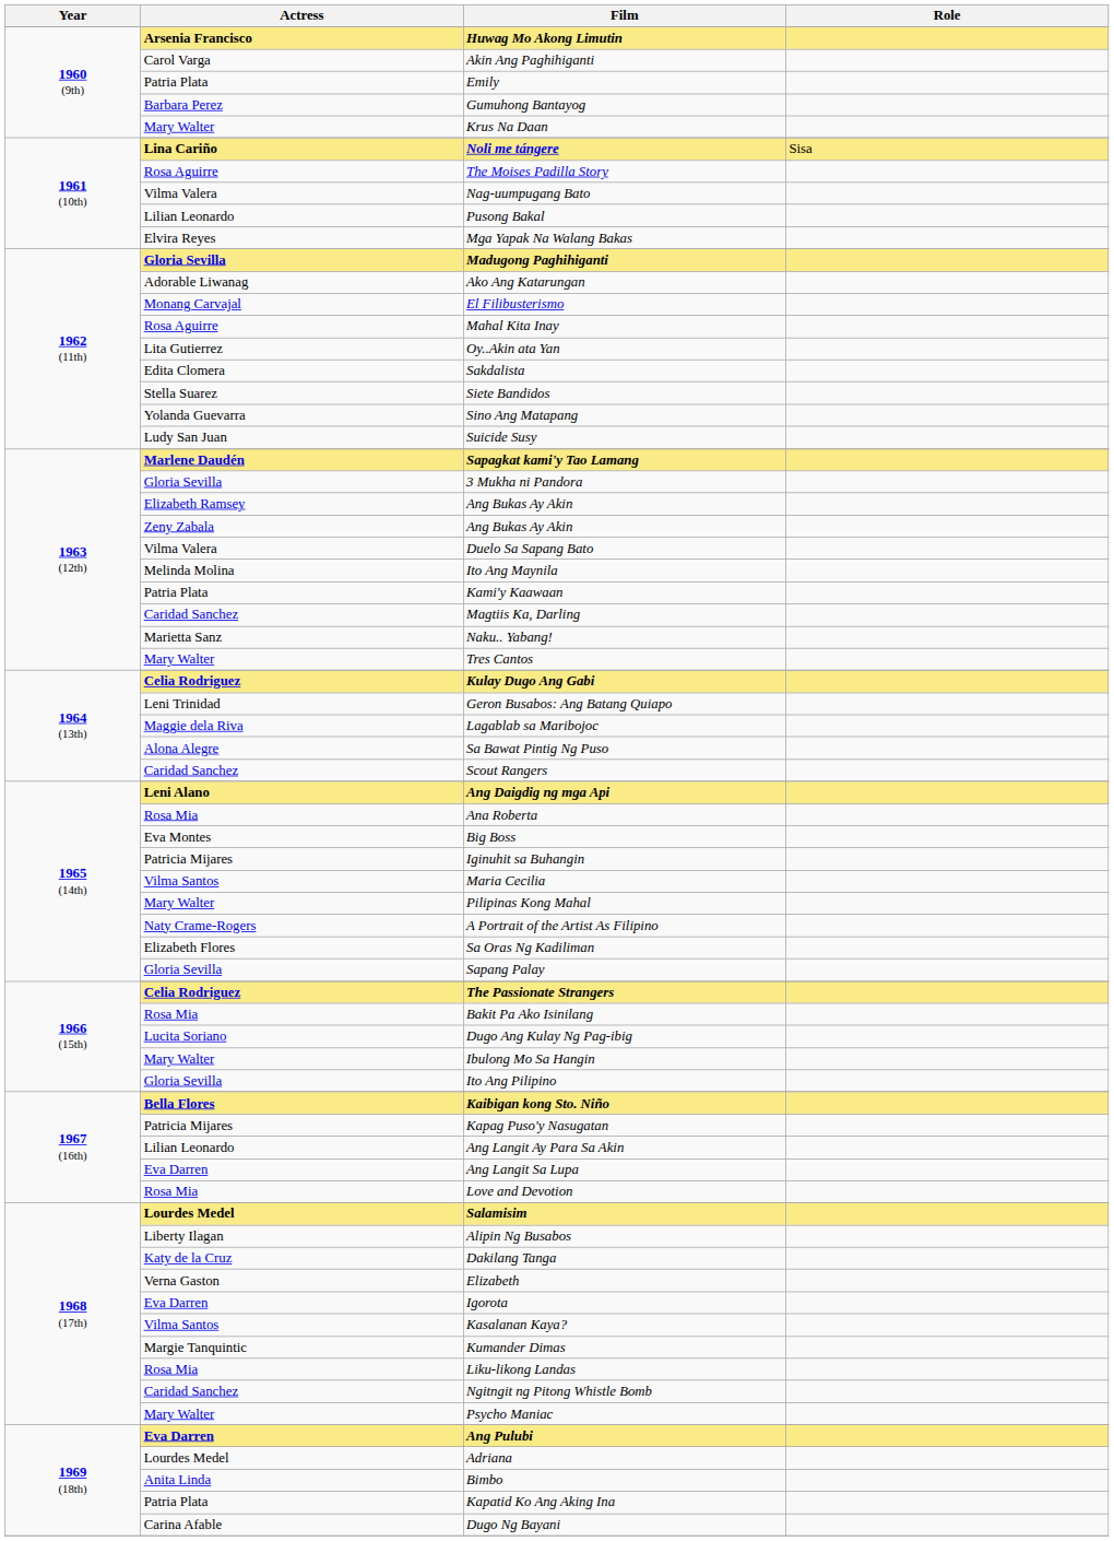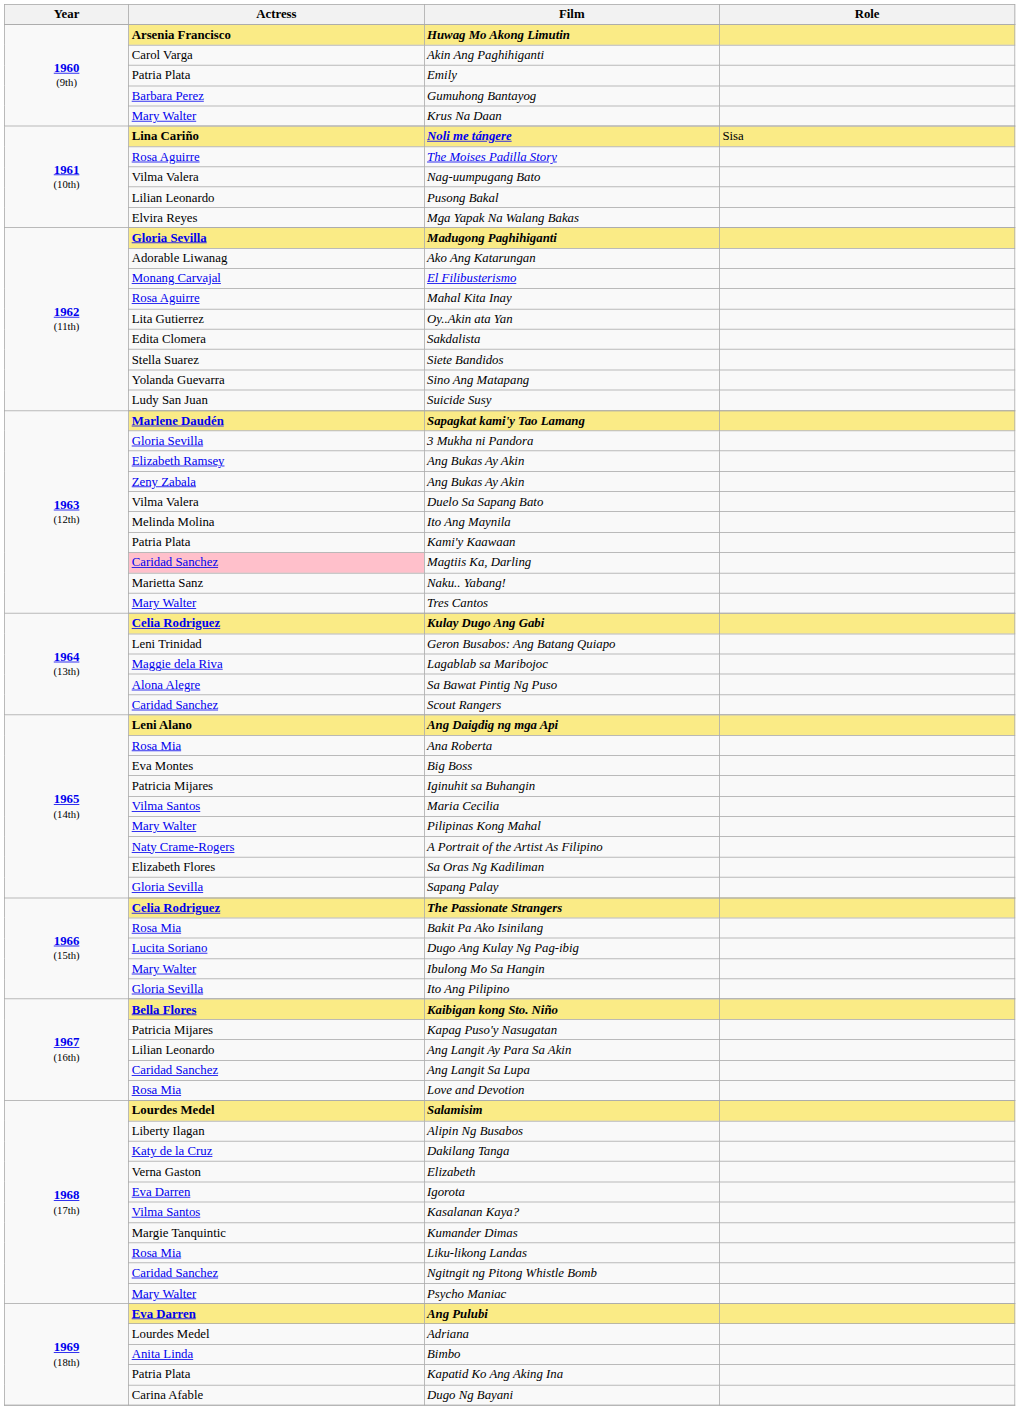Magtiis Ka, Darling | Actress: no background -> pink background
Ang Langit Sa Lupa | Actress: Eva Darren -> Caridad Sanchez
